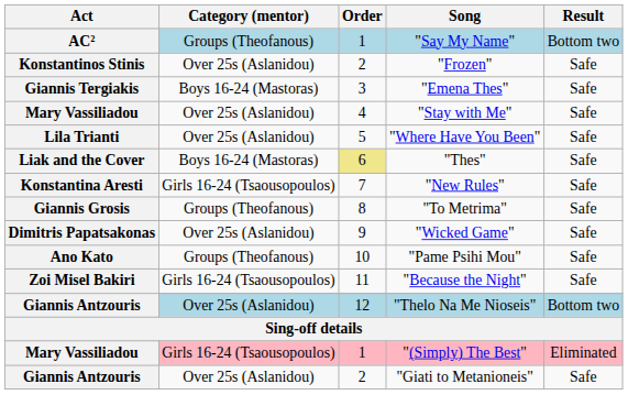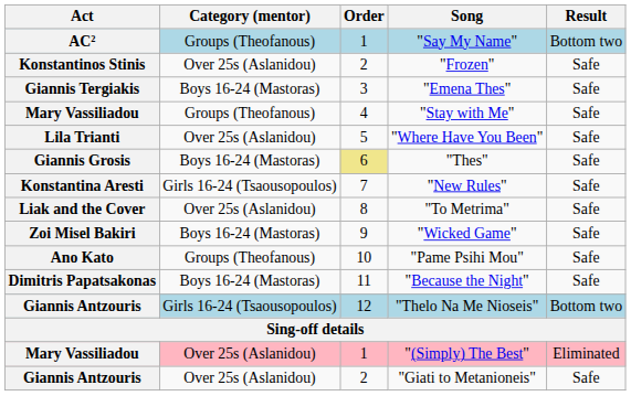"Stay with Me" | Category (mentor): Over 25s (Aslanidou) -> Groups (Theofanous)
"Thes" | Act: Liak and the Cover -> Giannis Grosis
"To Metrima" | Act: Giannis Grosis -> Liak and the Cover
"To Metrima" | Category (mentor): Groups (Theofanous) -> Over 25s (Aslanidou)
"Wicked Game" | Act: Dimitris Papatsakonas -> Zoi Misel Bakiri
"Wicked Game" | Category (mentor): Over 25s (Aslanidou) -> Boys 16-24 (Mastoras)
"Because the Night" | Act: Zoi Misel Bakiri -> Dimitris Papatsakonas
"Because the Night" | Category (mentor): Girls 16-24 (Tsaousopoulos) -> Boys 16-24 (Mastoras)
"Thelo Na Me Nioseis" | Category (mentor): Over 25s (Aslanidou) -> Girls 16-24 (Tsaousopoulos)
"(Simply) The Best" | Category (mentor): Girls 16-24 (Tsaousopoulos) -> Over 25s (Aslanidou)
